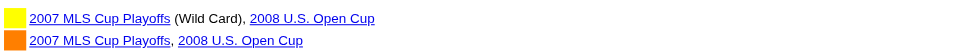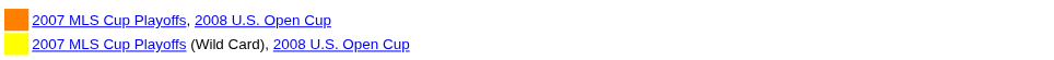rows swapped: 2007 MLS Cup Playoffs, 2008 U.S. Open Cup <-> 2007 MLS Cup Playoffs (Wild Card), 2008 U.S. Open Cup
